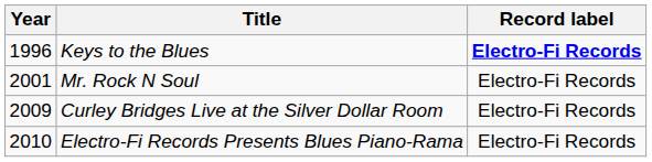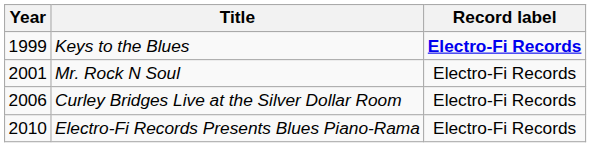Keys to the Blues | Year: 1996 -> 1999
Curley Bridges Live at the Silver Dollar Room | Year: 2009 -> 2006
